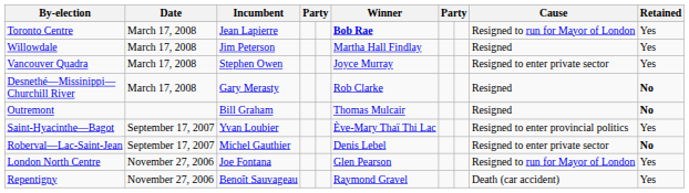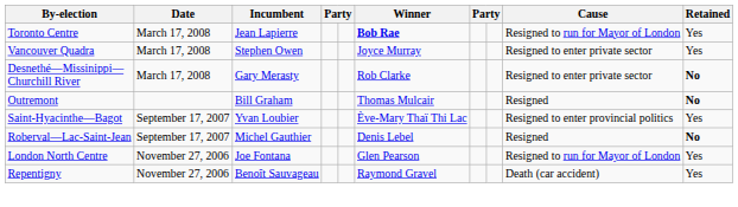- row: Willowdale | March 17, 2008 | Jim Peterson | Martha Hall Findlay | Resigned | Yes
Desnethé—Missinippi— Churchill River | Cause: Resigned -> Resigned to enter private sector
Roberval—Lac-Saint-Jean | Cause: Resigned to enter private sector -> Resigned
